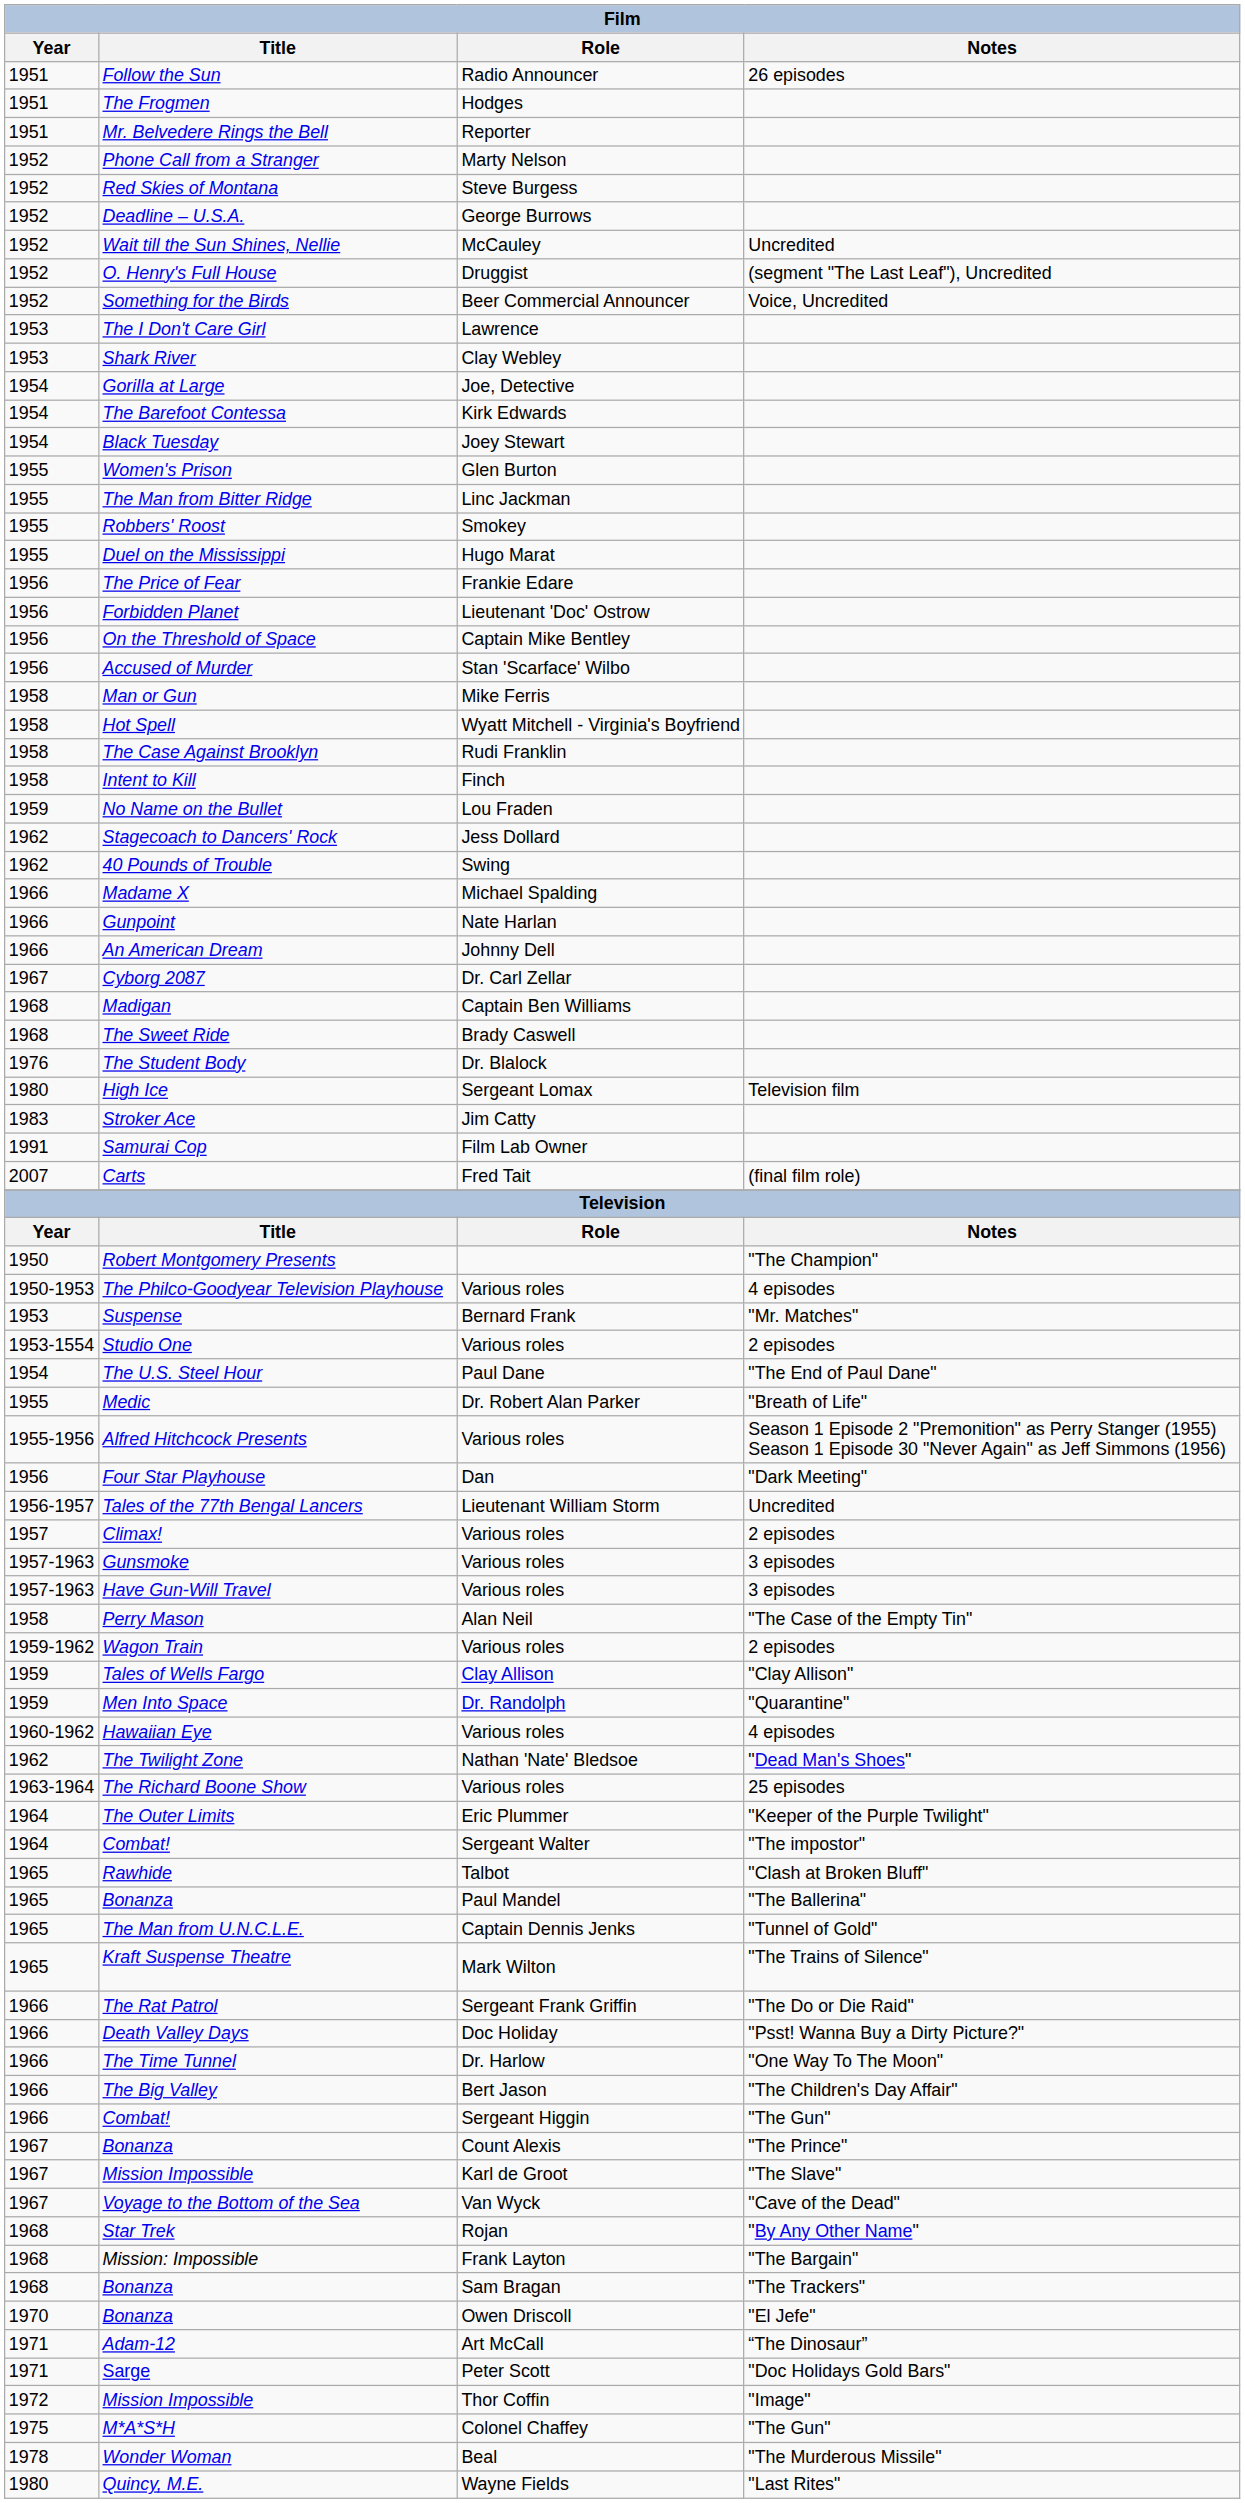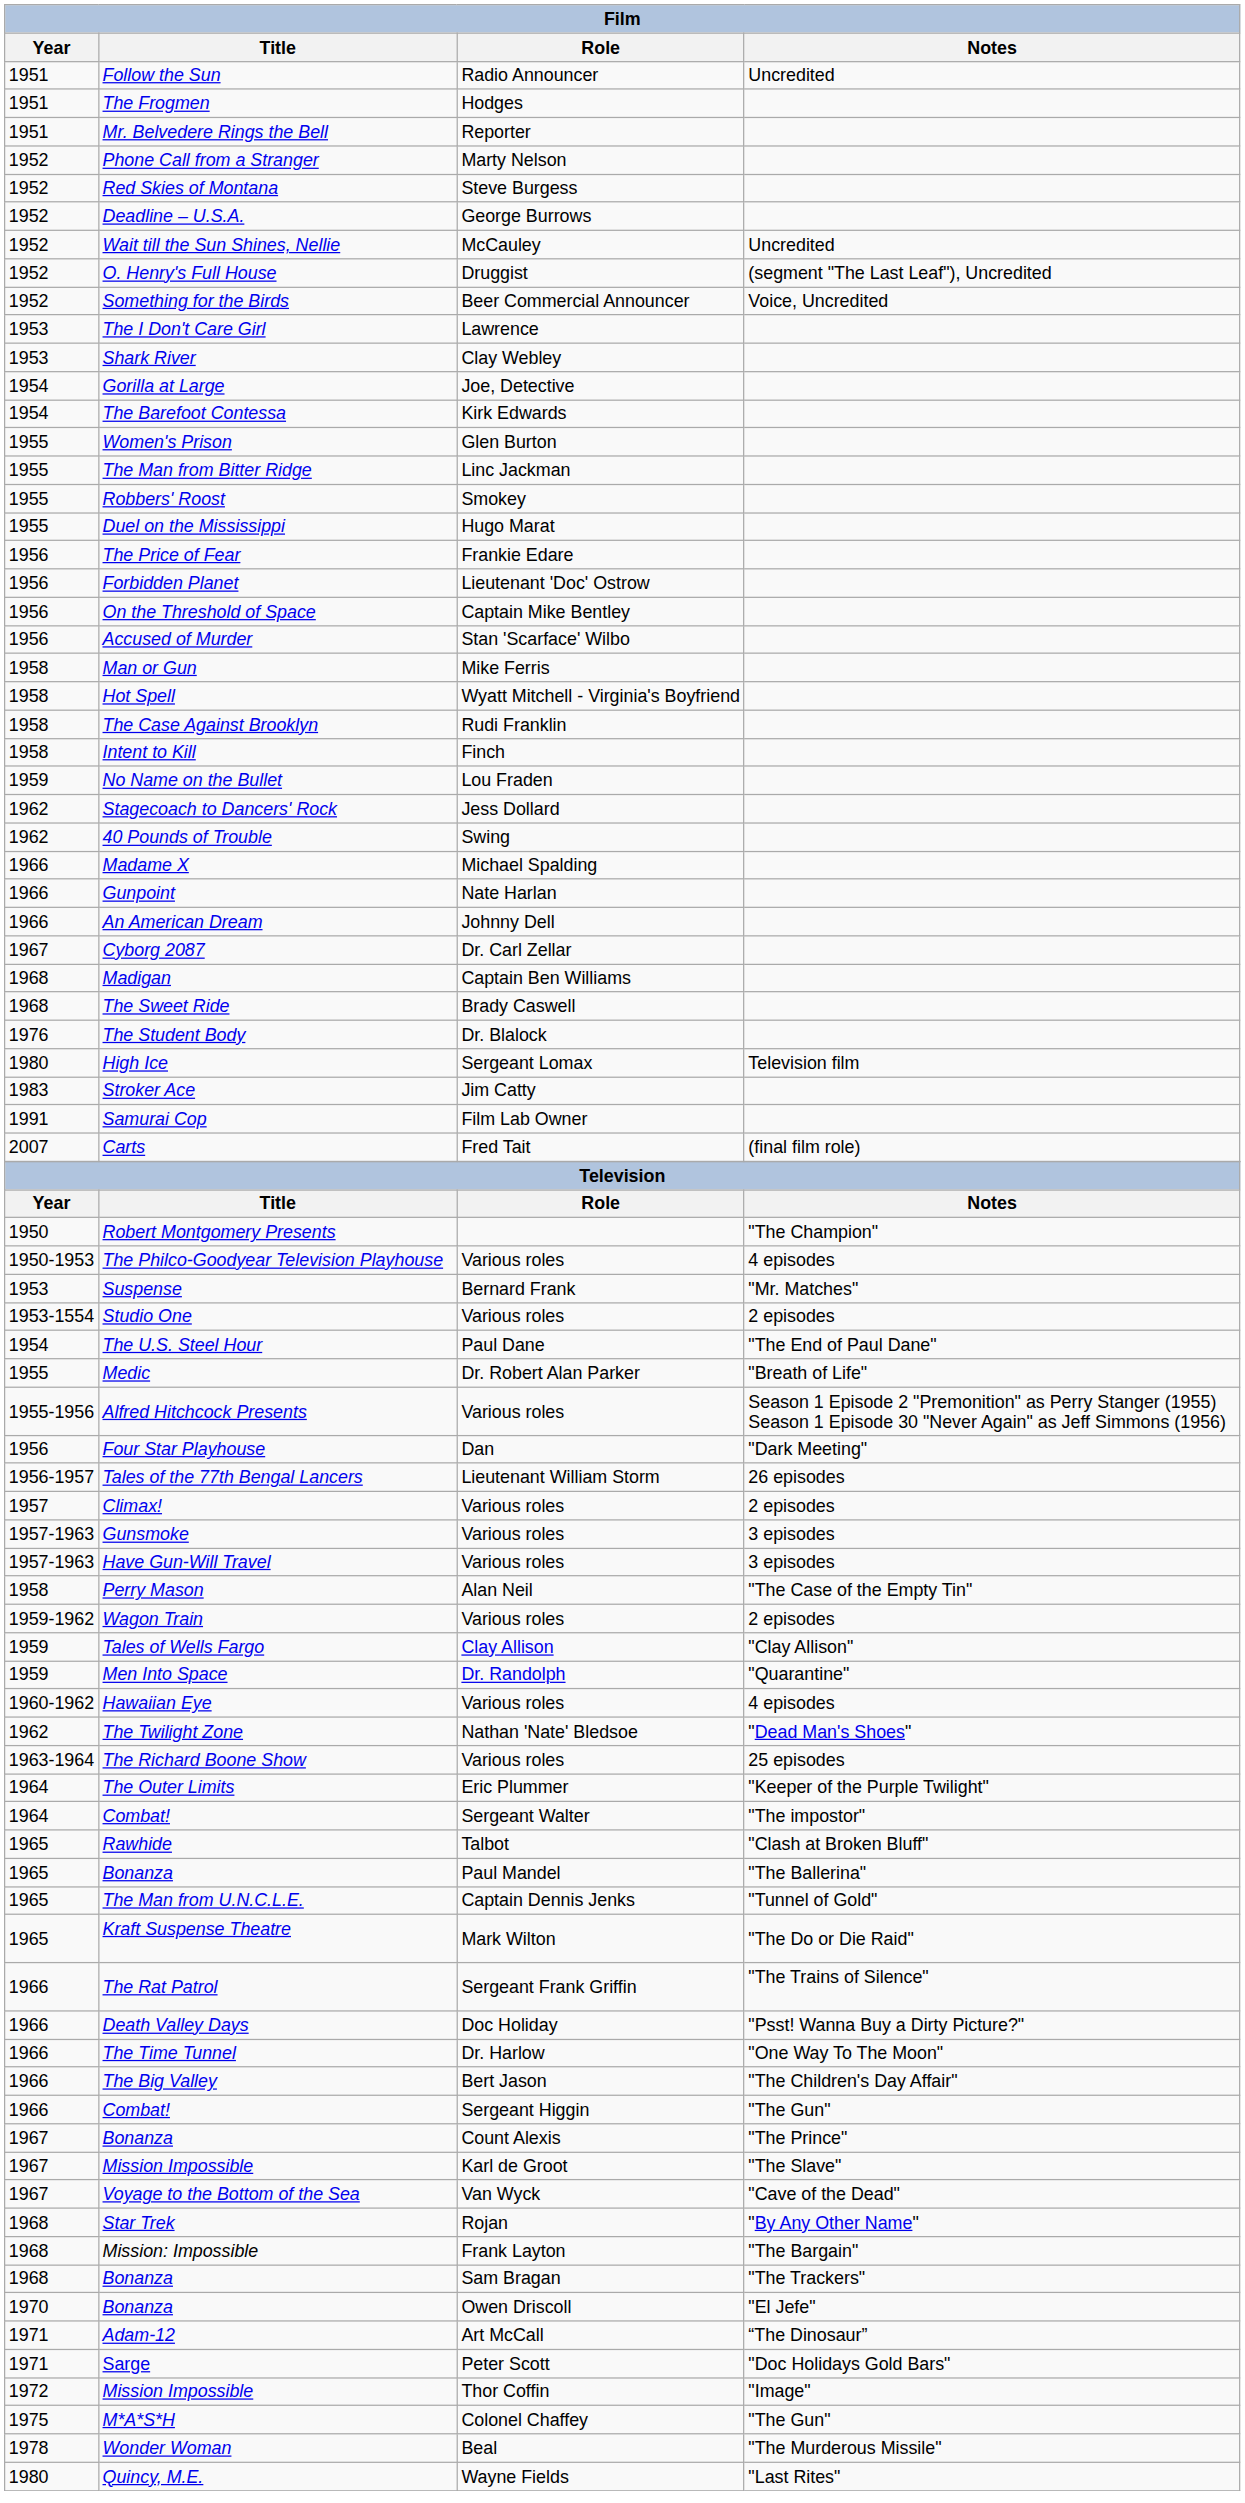Follow the Sun | Notes: 26 episodes -> Uncredited
- row: 1954 | Black Tuesday | Joey Stewart
Tales of the 77th Bengal Lancers | Notes: Uncredited -> 26 episodes
Kraft Suspense Theatre | Notes: "The Trains of Silence" -> "The Do or Die Raid"
The Rat Patrol | Notes: "The Do or Die Raid" -> "The Trains of Silence"
